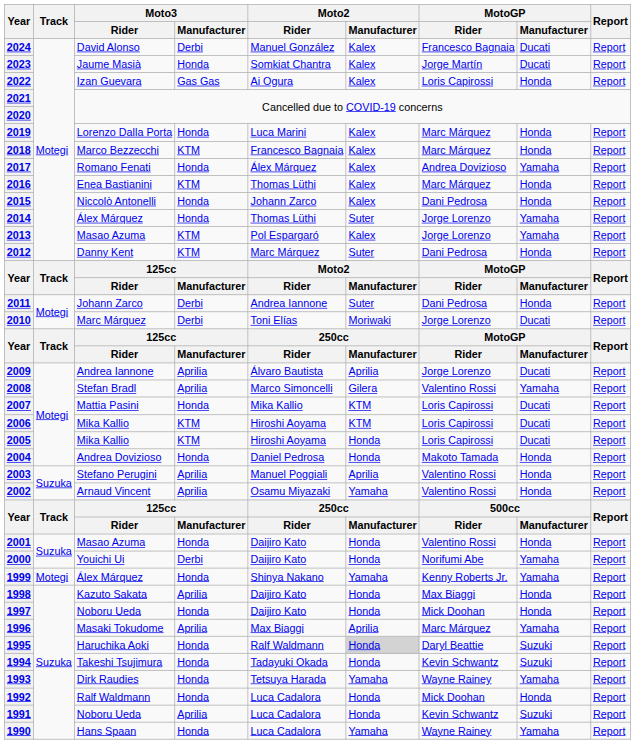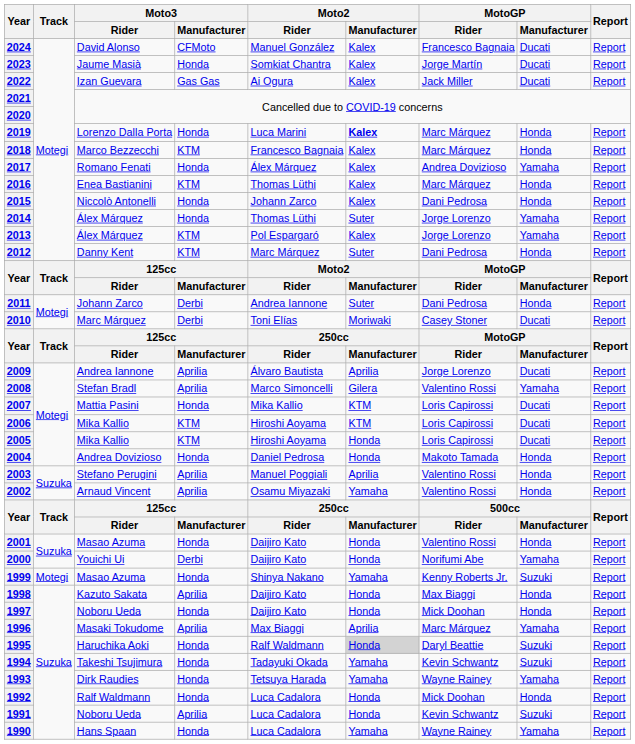2024 | Moto3 / Manufacturer: Derbi -> CFMoto
2022 | MotoGP / Rider: Loris Capirossi -> Jack Miller
2022 | MotoGP / Manufacturer: Honda -> Ducati
2019 | Moto2 / Manufacturer: normal -> bold
2013 | Moto3 / Rider: Masao Azuma -> Álex Márquez
2010 | MotoGP / Rider: Jorge Lorenzo -> Casey Stoner
1999 | Moto3 / Rider: Álex Márquez -> Masao Azuma
1999 | MotoGP / Manufacturer: Yamaha -> Suzuki
1994 | Moto2 / Manufacturer: Honda -> Yamaha
